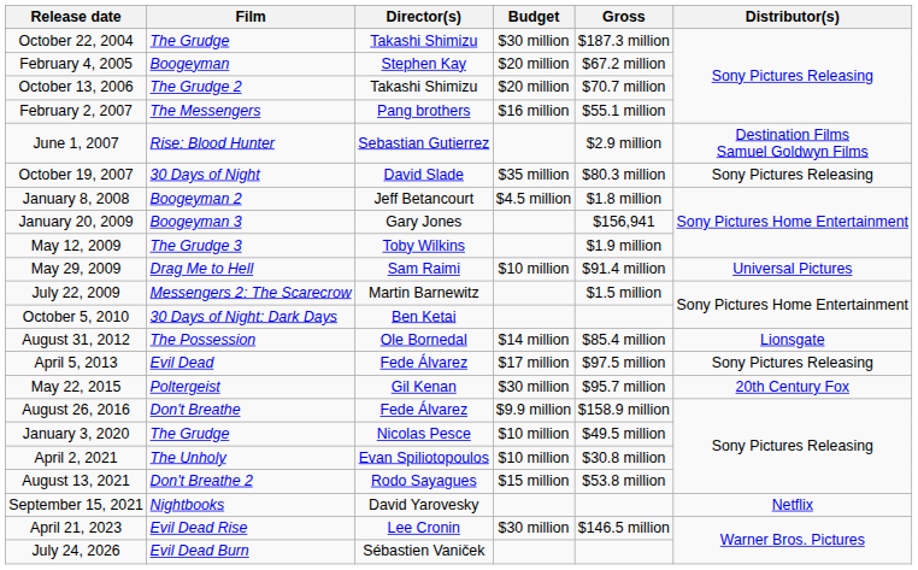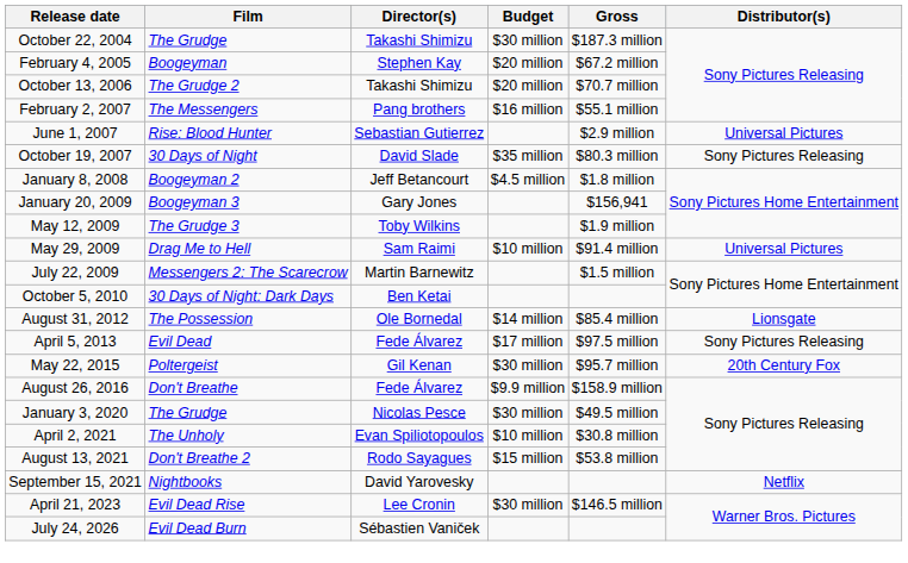June 1, 2007 | Distributor(s): Destination Films Samuel Goldwyn Films -> Universal Pictures
January 3, 2020 | Budget: $10 million -> $30 million
